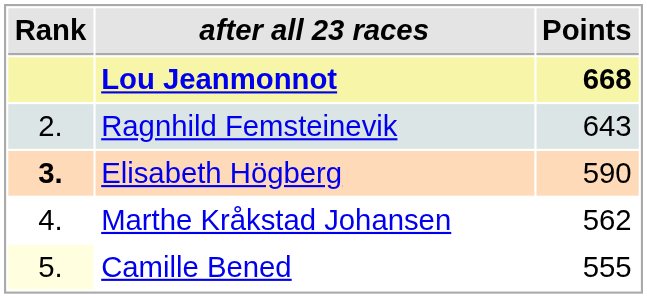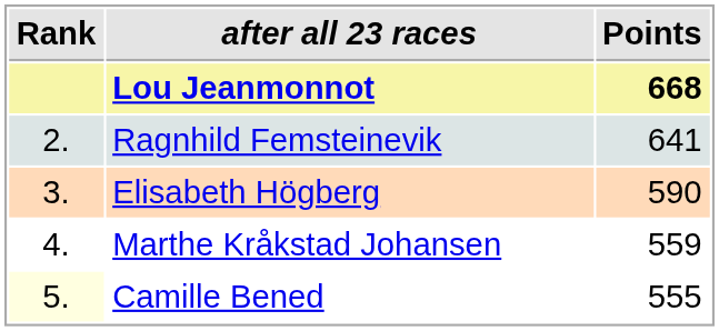Ragnhild Femsteinevik | Points: 643 -> 641
Elisabeth Högberg | Rank: bold -> normal
Marthe Kråkstad Johansen | Points: 562 -> 559
